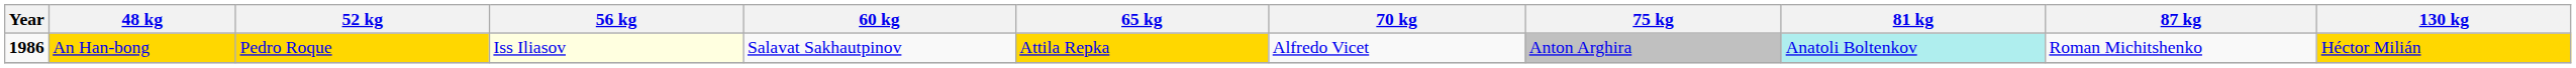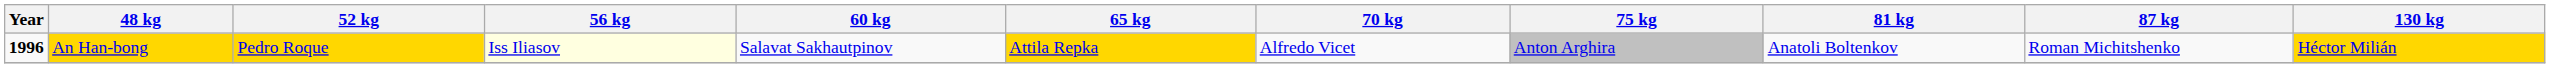An Han-bong | Year: 1986 -> 1996
An Han-bong | 81 kg: paleturquoise background -> no background
